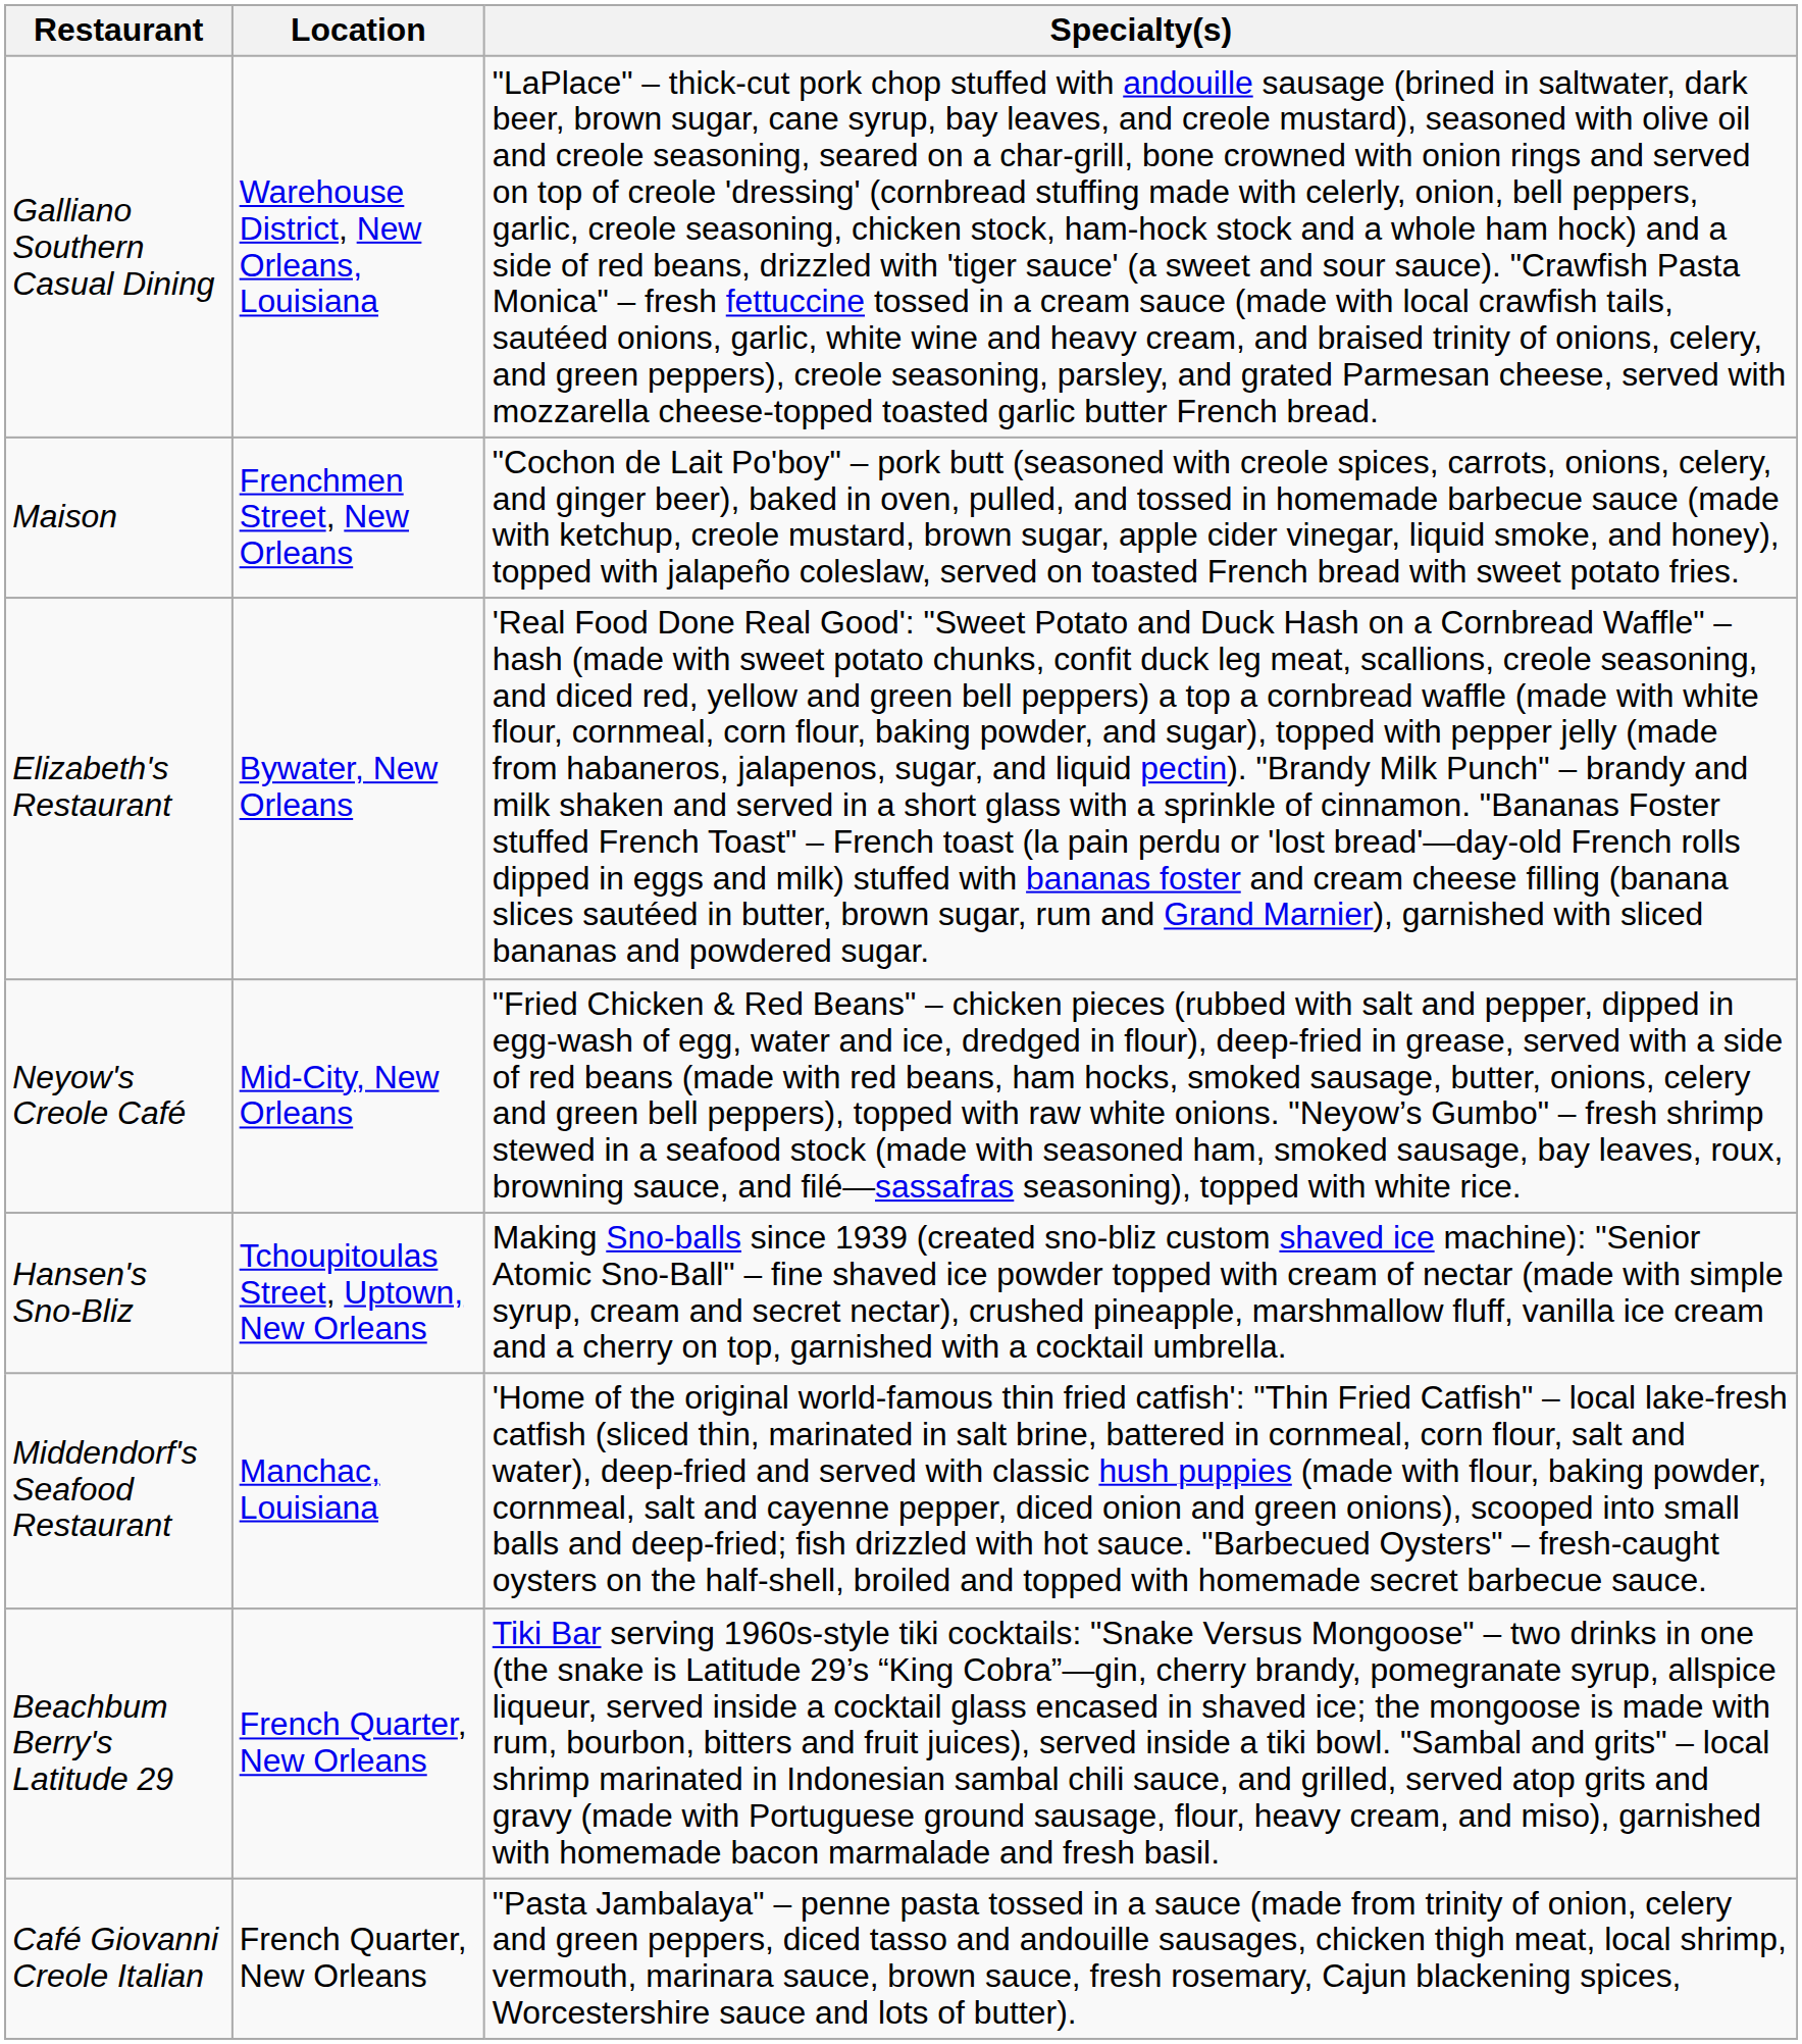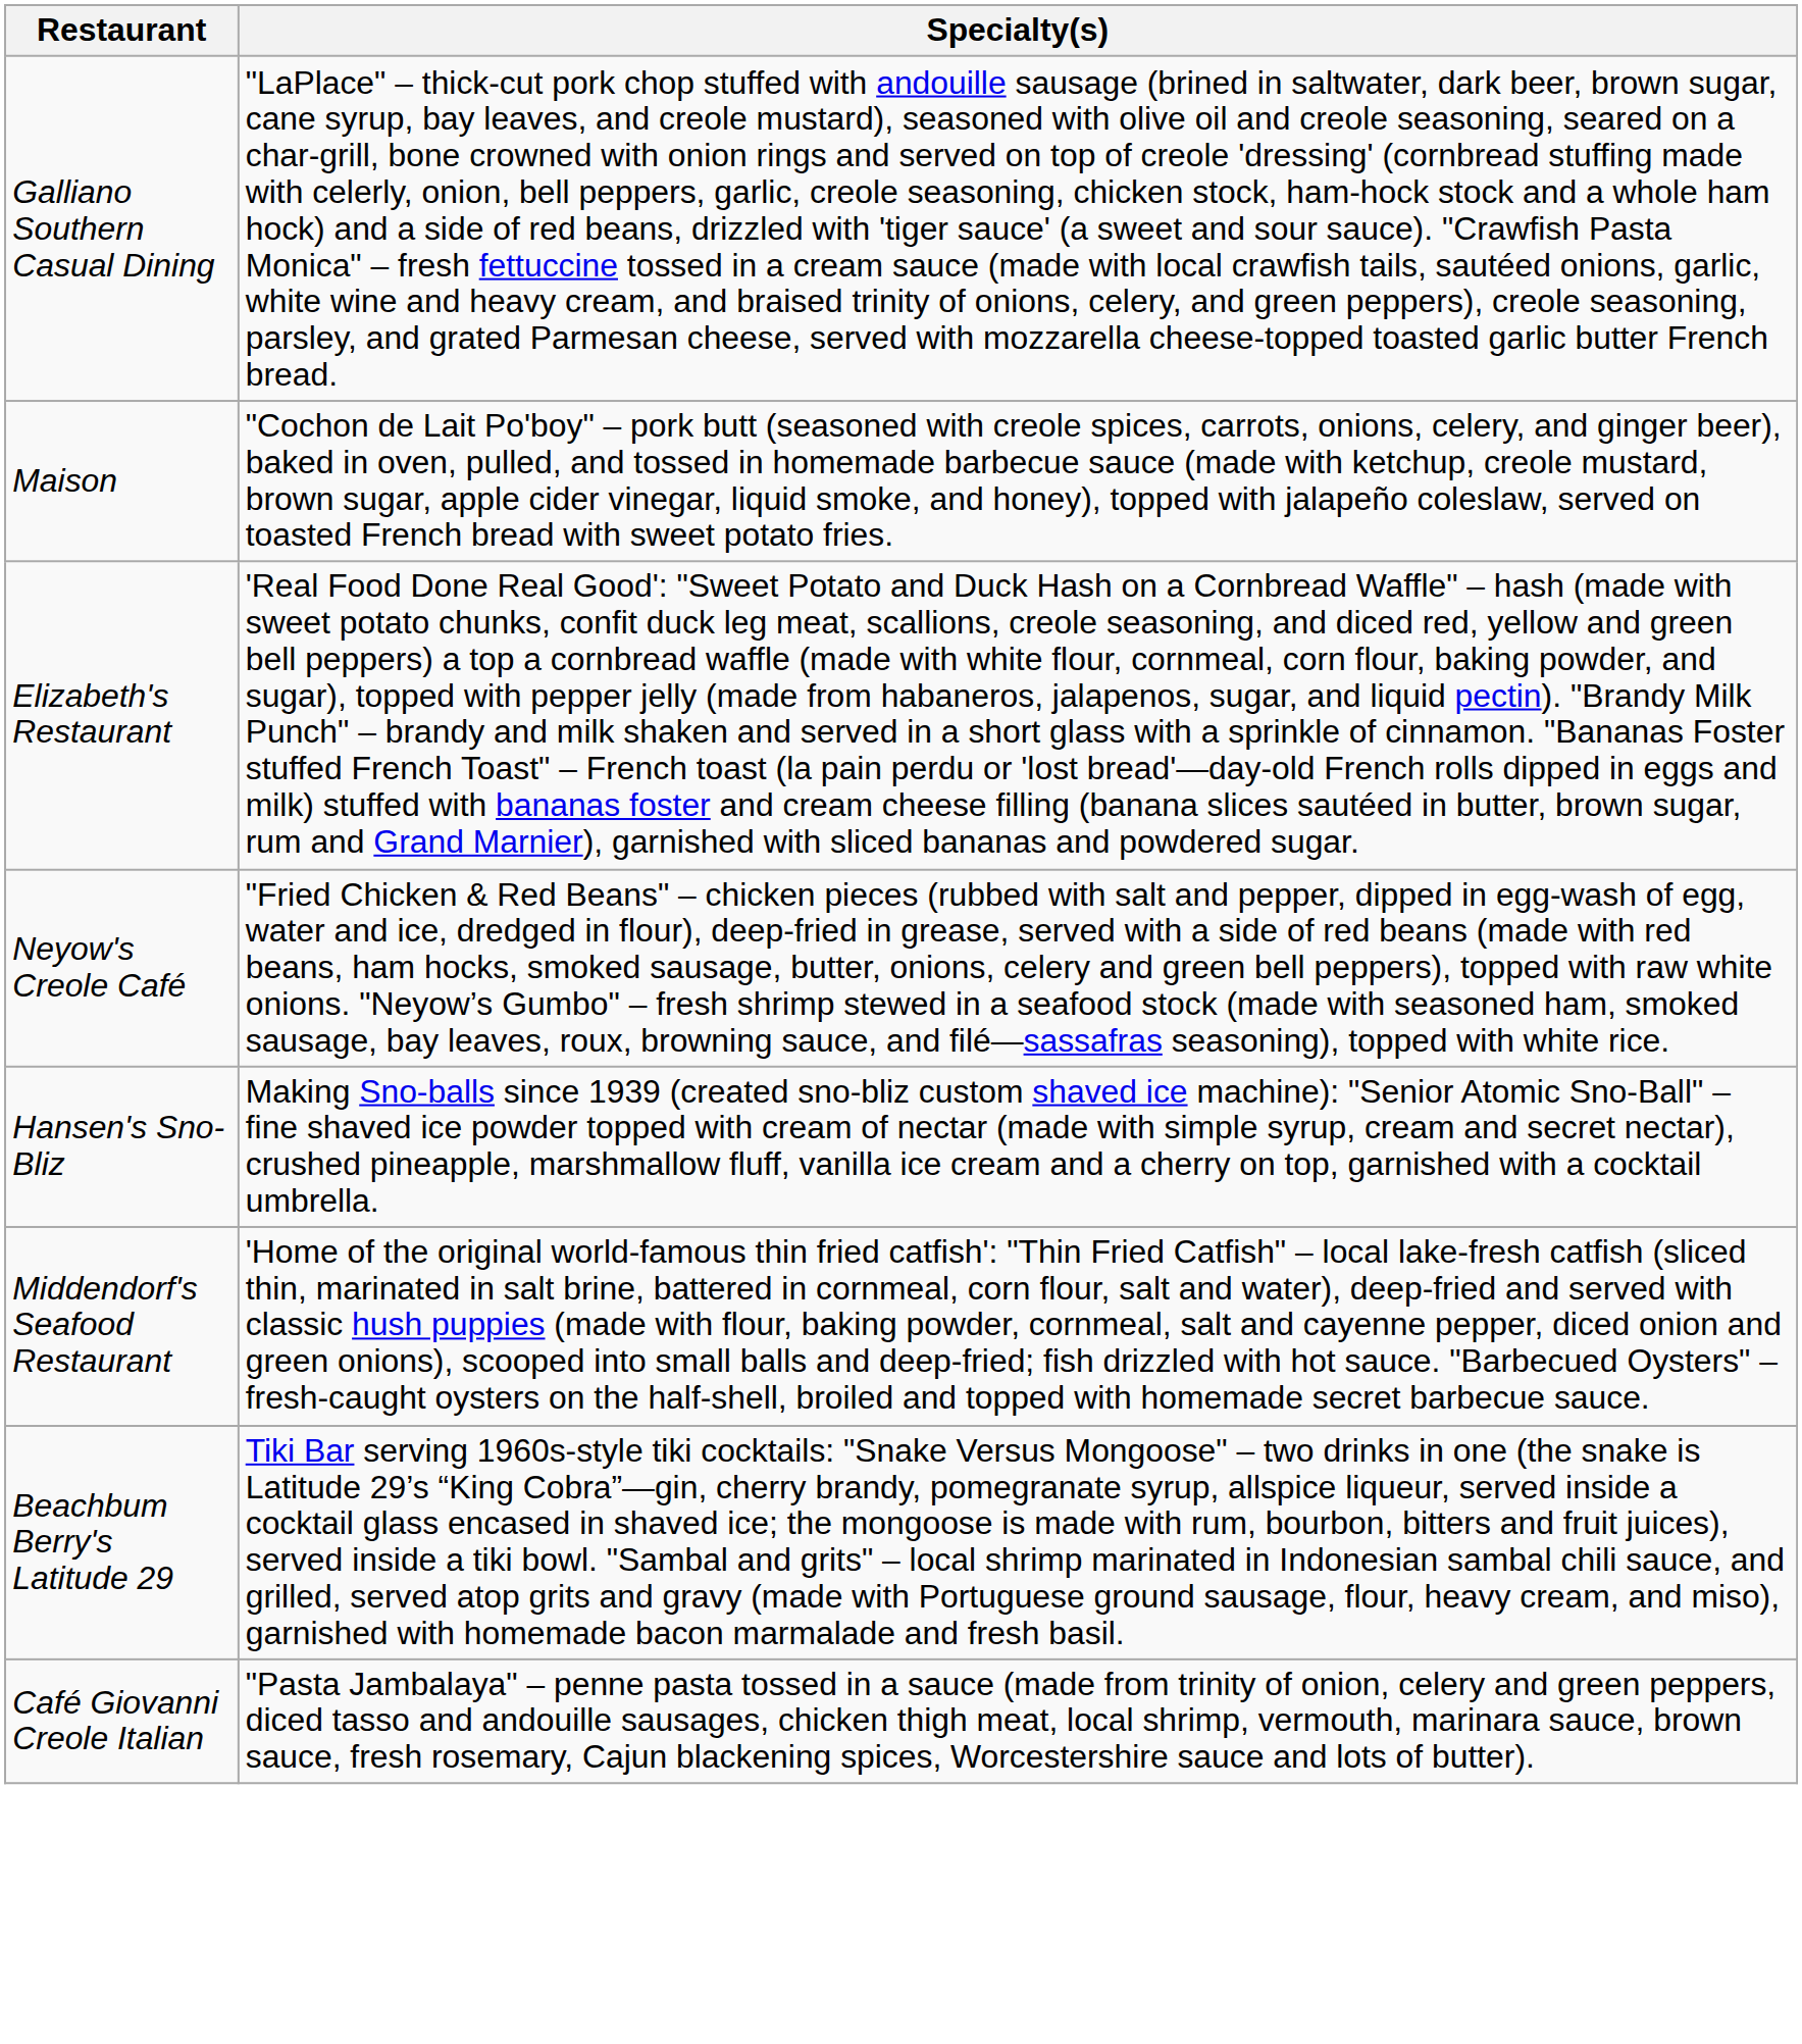- column: Location | Warehouse District, New Orleans, Louisiana | Frenchmen Street, New Orleans | Bywater, New Orleans | Mid-City, New Orleans | Tchoupitoulas Street, Uptown, New Orleans | Manchac, Louisiana | French Quarter, New Orleans | French Quarter, New Orleans
